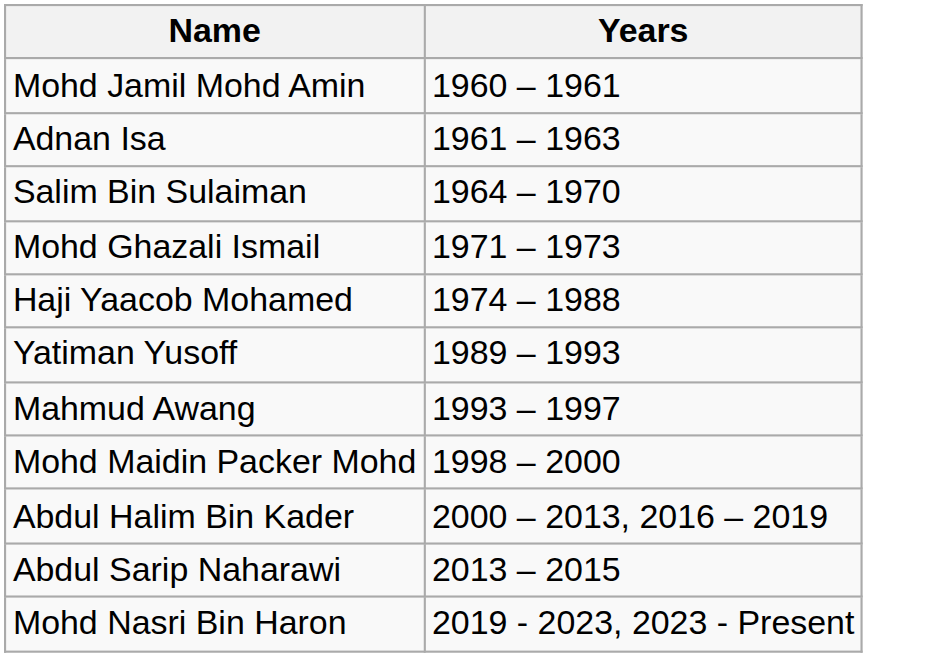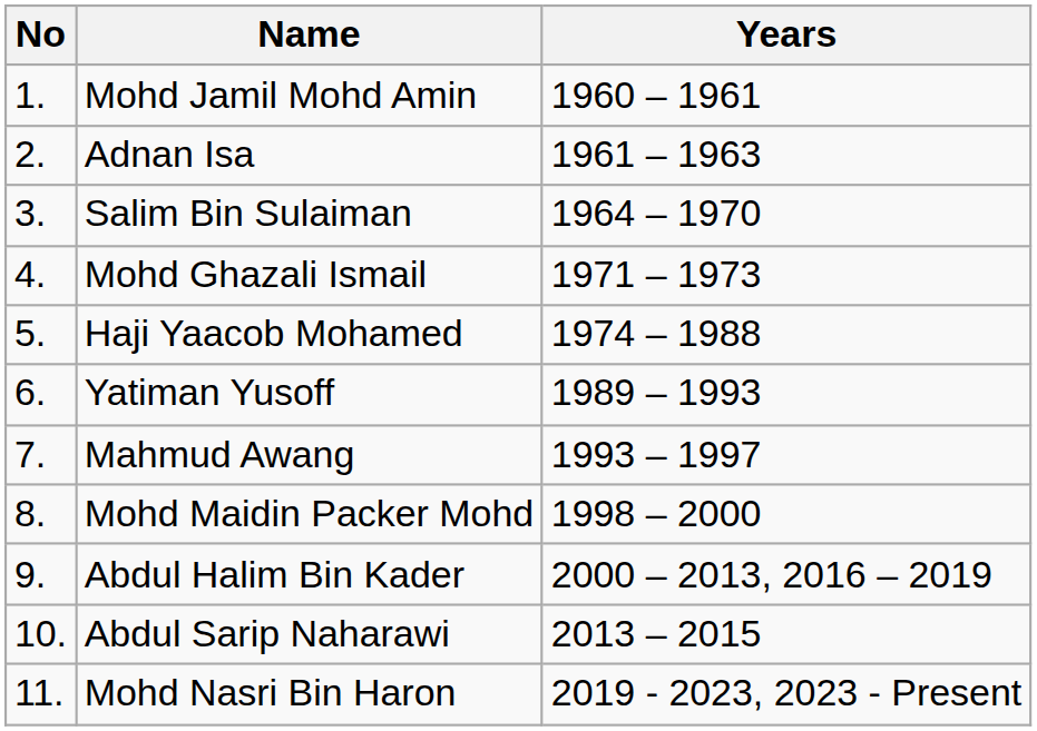+ column: No | 1. | 2. | 3. | 4. | 5. | 6. | 7. | 8. | 9. | 10. | 11.
